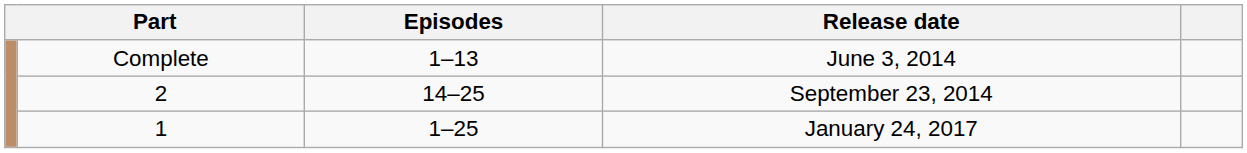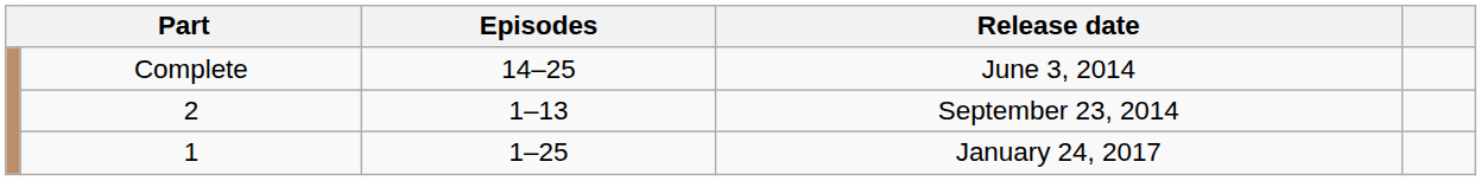June 3, 2014 | Episodes: 1–13 -> 14–25
September 23, 2014 | Episodes: 14–25 -> 1–13
